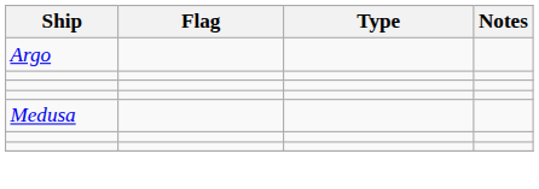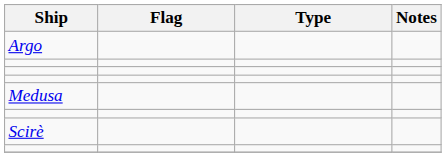+ row: Scirè
